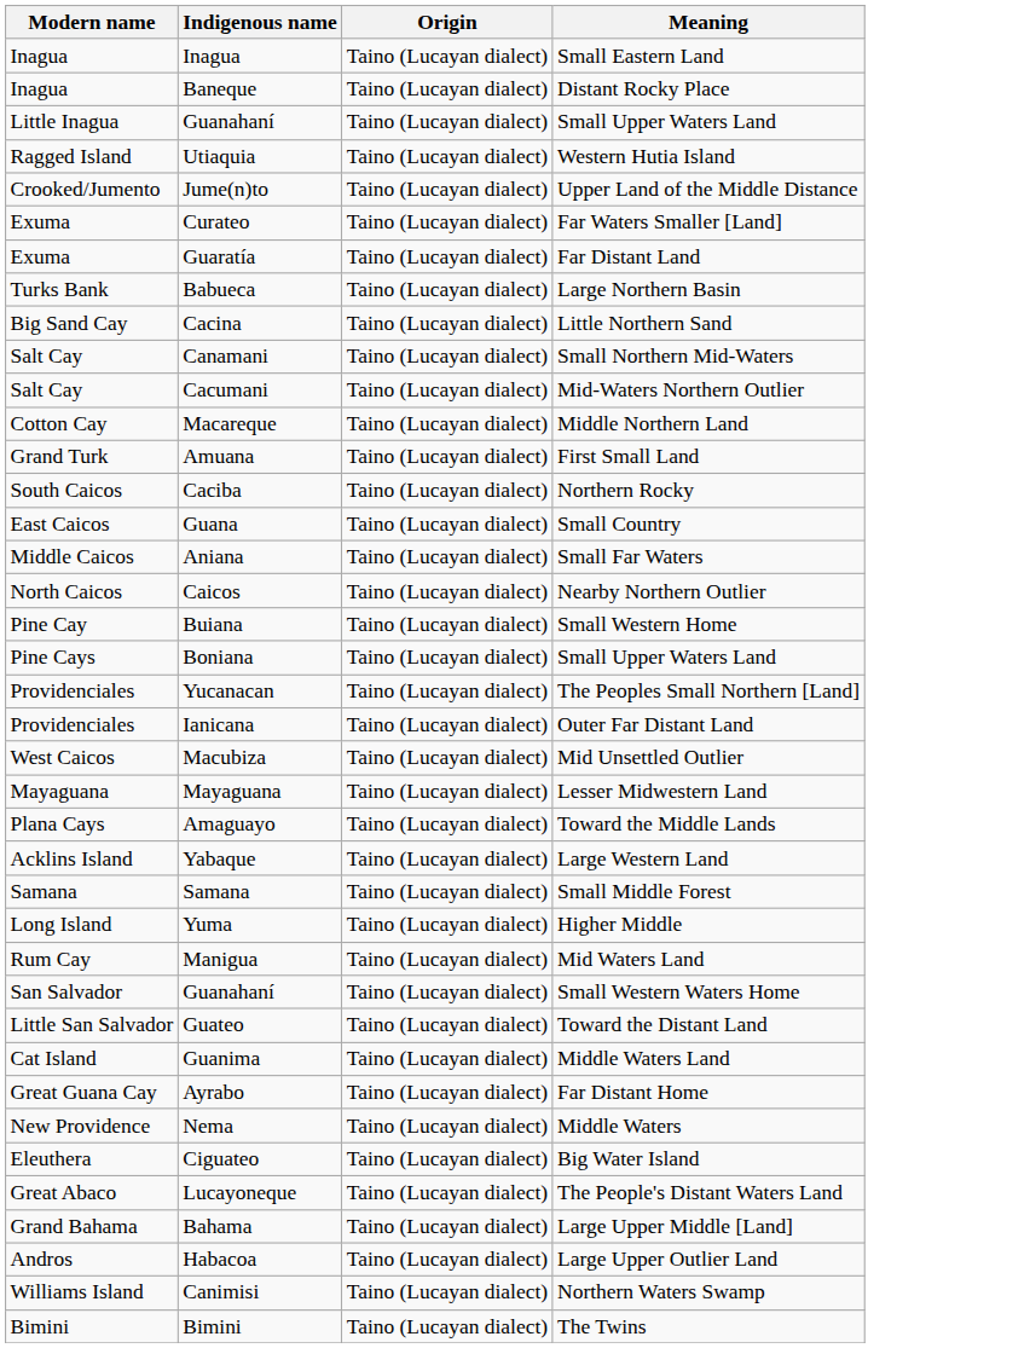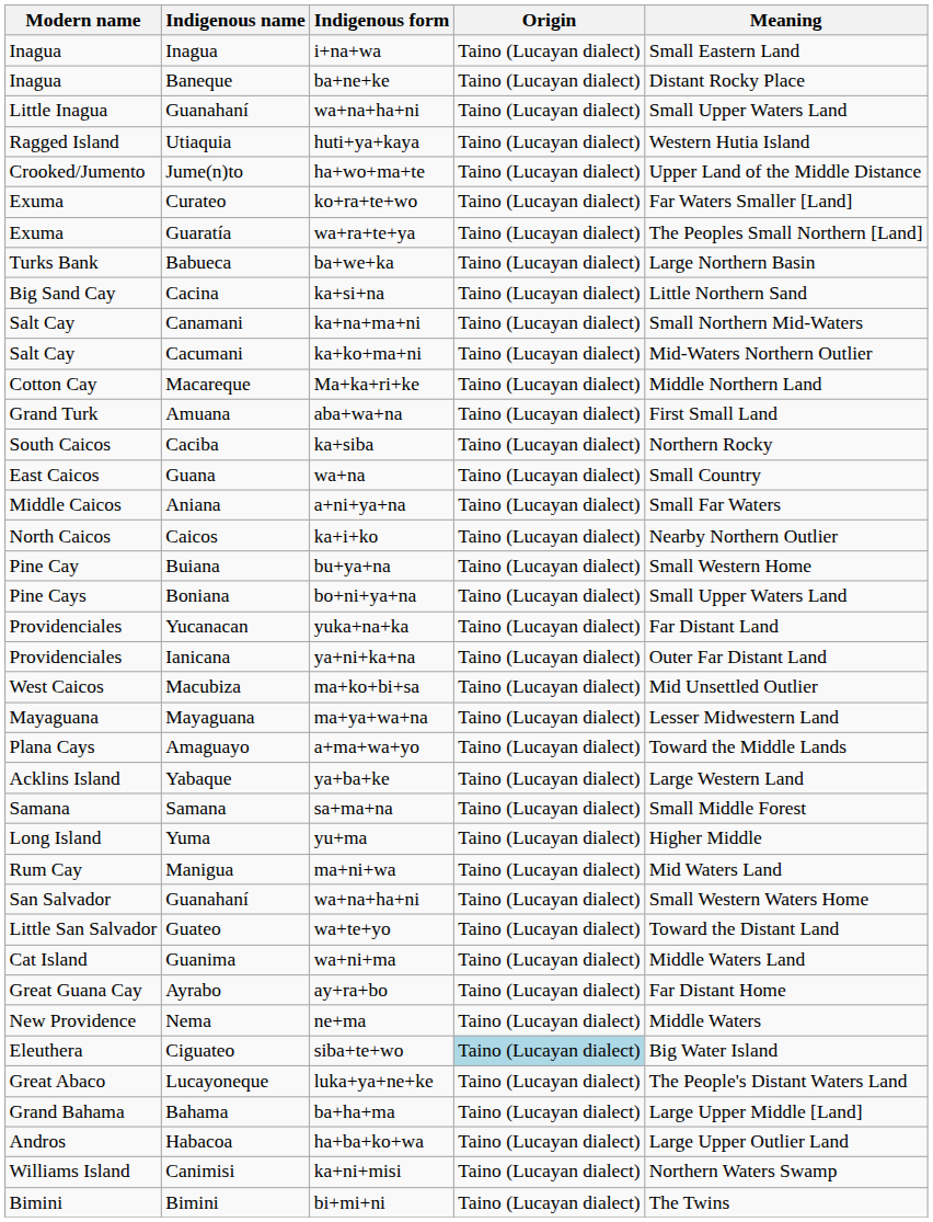+ column: Indigenous form | i+na+wa | ba+ne+ke | wa+na+ha+ni | huti+ya+kaya | ha+wo+ma+te | ko+ra+te+wo | wa+ra+te+ya | ba+we+ka | ka+si+na | ka+na+ma+ni | ka+ko+ma+ni | Ma+ka+ri+ke | aba+wa+na | ka+siba | wa+na | a+ni+ya+na | ka+i+ko | bu+ya+na | bo+ni+ya+na | yuka+na+ka | ya+ni+ka+na | ma+ko+bi+sa | ma+ya+wa+na | a+ma+wa+yo | ya+ba+ke | sa+ma+na | yu+ma | ma+ni+wa | wa+na+ha+ni | wa+te+yo | wa+ni+ma | ay+ra+bo | ne+ma | siba+te+wo | luka+ya+ne+ke | ba+ha+ma | ha+ba+ko+wa | ka+ni+misi | bi+mi+ni
Guaratía | Meaning: Far Distant Land -> The Peoples Small Northern [Land]
Yucanacan | Meaning: The Peoples Small Northern [Land] -> Far Distant Land
Ciguateo | Origin: no background -> lightblue background
